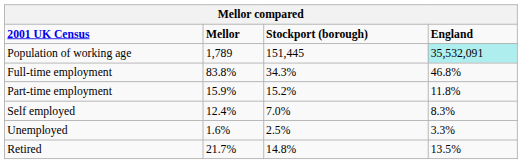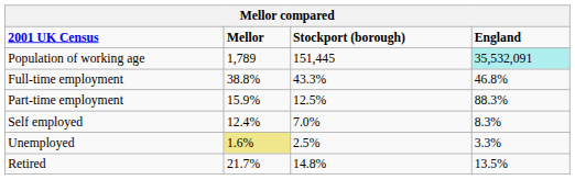Full-time employment | Mellor: 83.8% -> 38.8%
Full-time employment | Stockport (borough): 34.3% -> 43.3%
Part-time employment | Stockport (borough): 15.2% -> 12.5%
Part-time employment | England: 11.8% -> 88.3%
Unemployed | Mellor: no background -> khaki background
